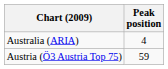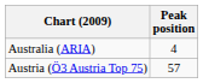Austria (Ö3 Austria Top 75) | Peak position: 59 -> 57
